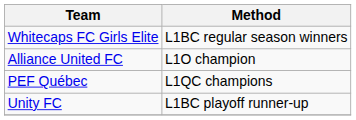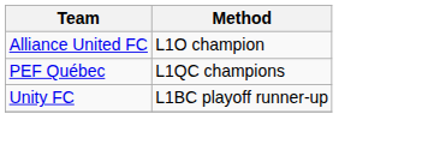- row: Whitecaps FC Girls Elite | L1BC regular season winners
